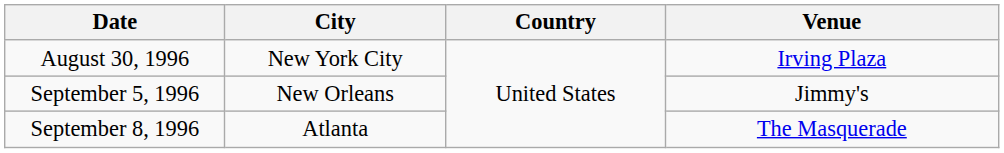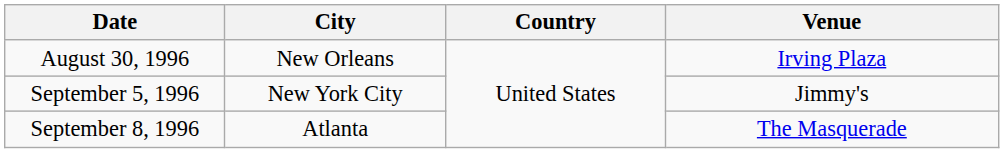August 30, 1996 | City: New York City -> New Orleans
September 5, 1996 | City: New Orleans -> New York City
